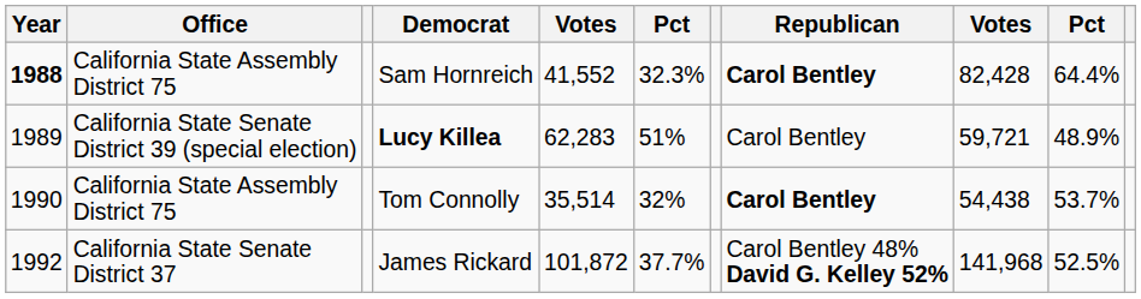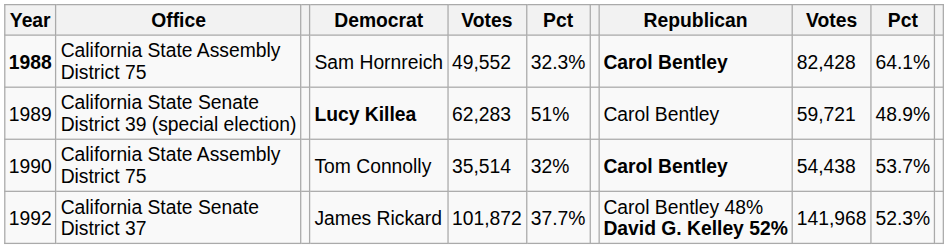Sam Hornreich | column 5: 41,552 -> 49,552
Sam Hornreich | column 10: 64.4% -> 64.1%
James Rickard | column 10: 52.5% -> 52.3%
